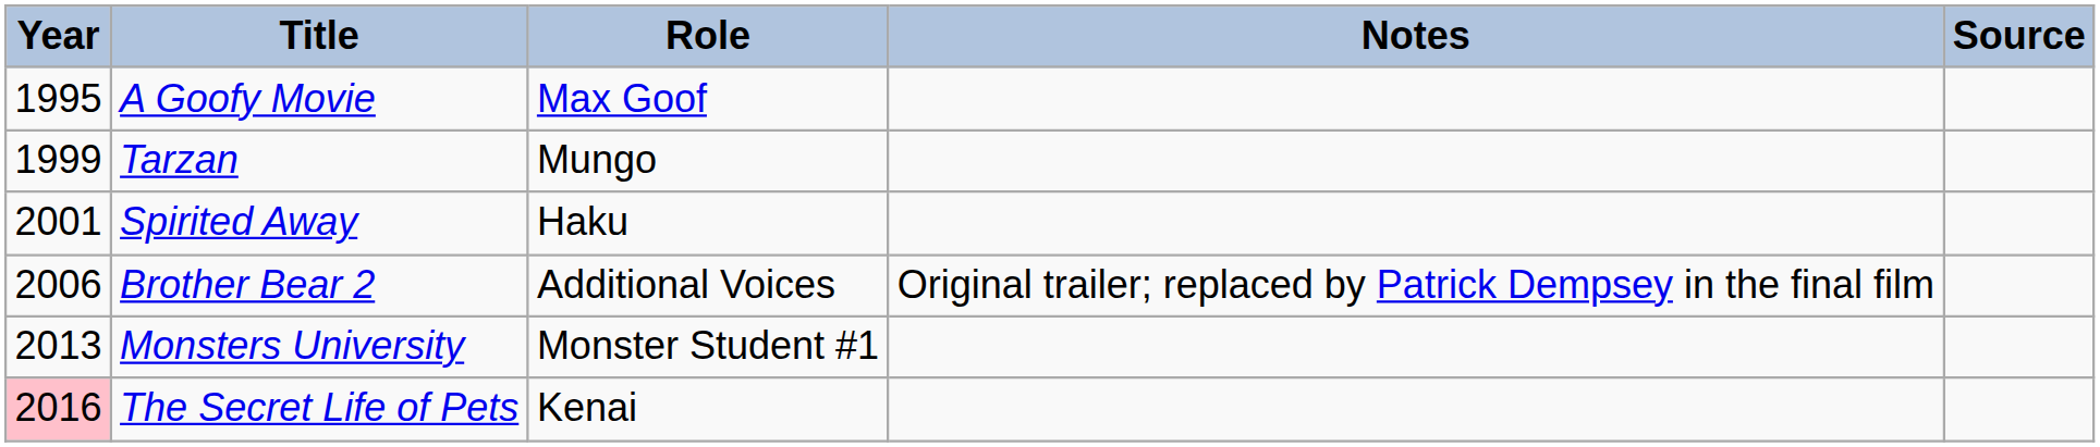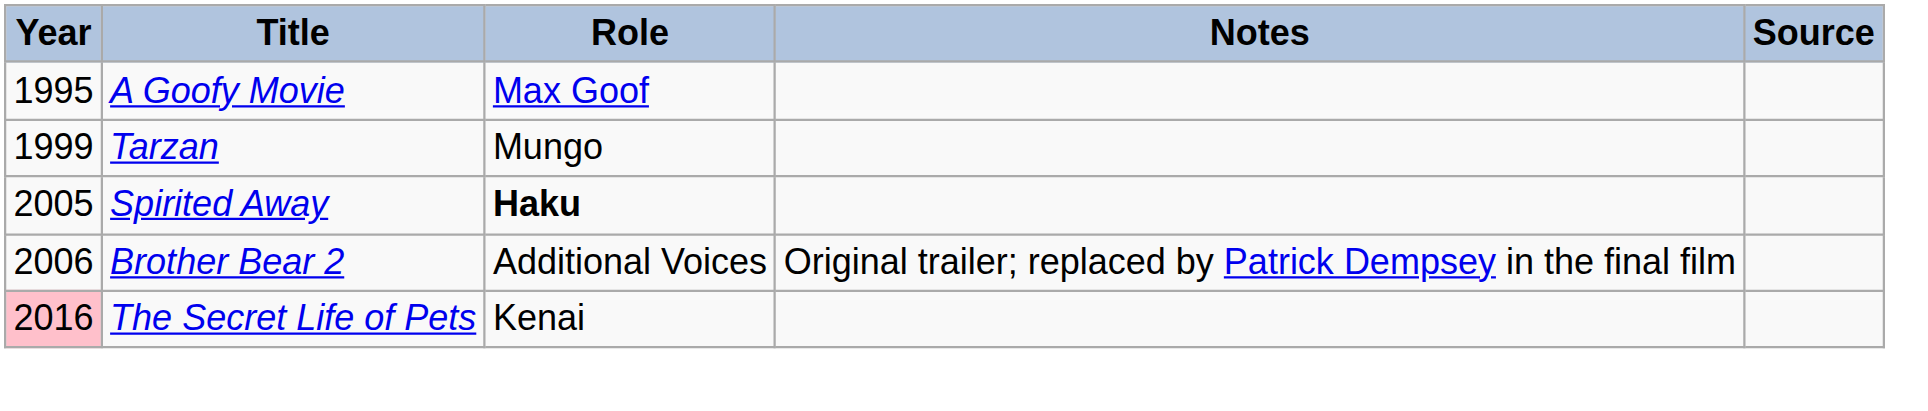Spirited Away | Year: 2001 -> 2005
Spirited Away | Role: normal -> bold
- row: 2013 | Monsters University | Monster Student #1
